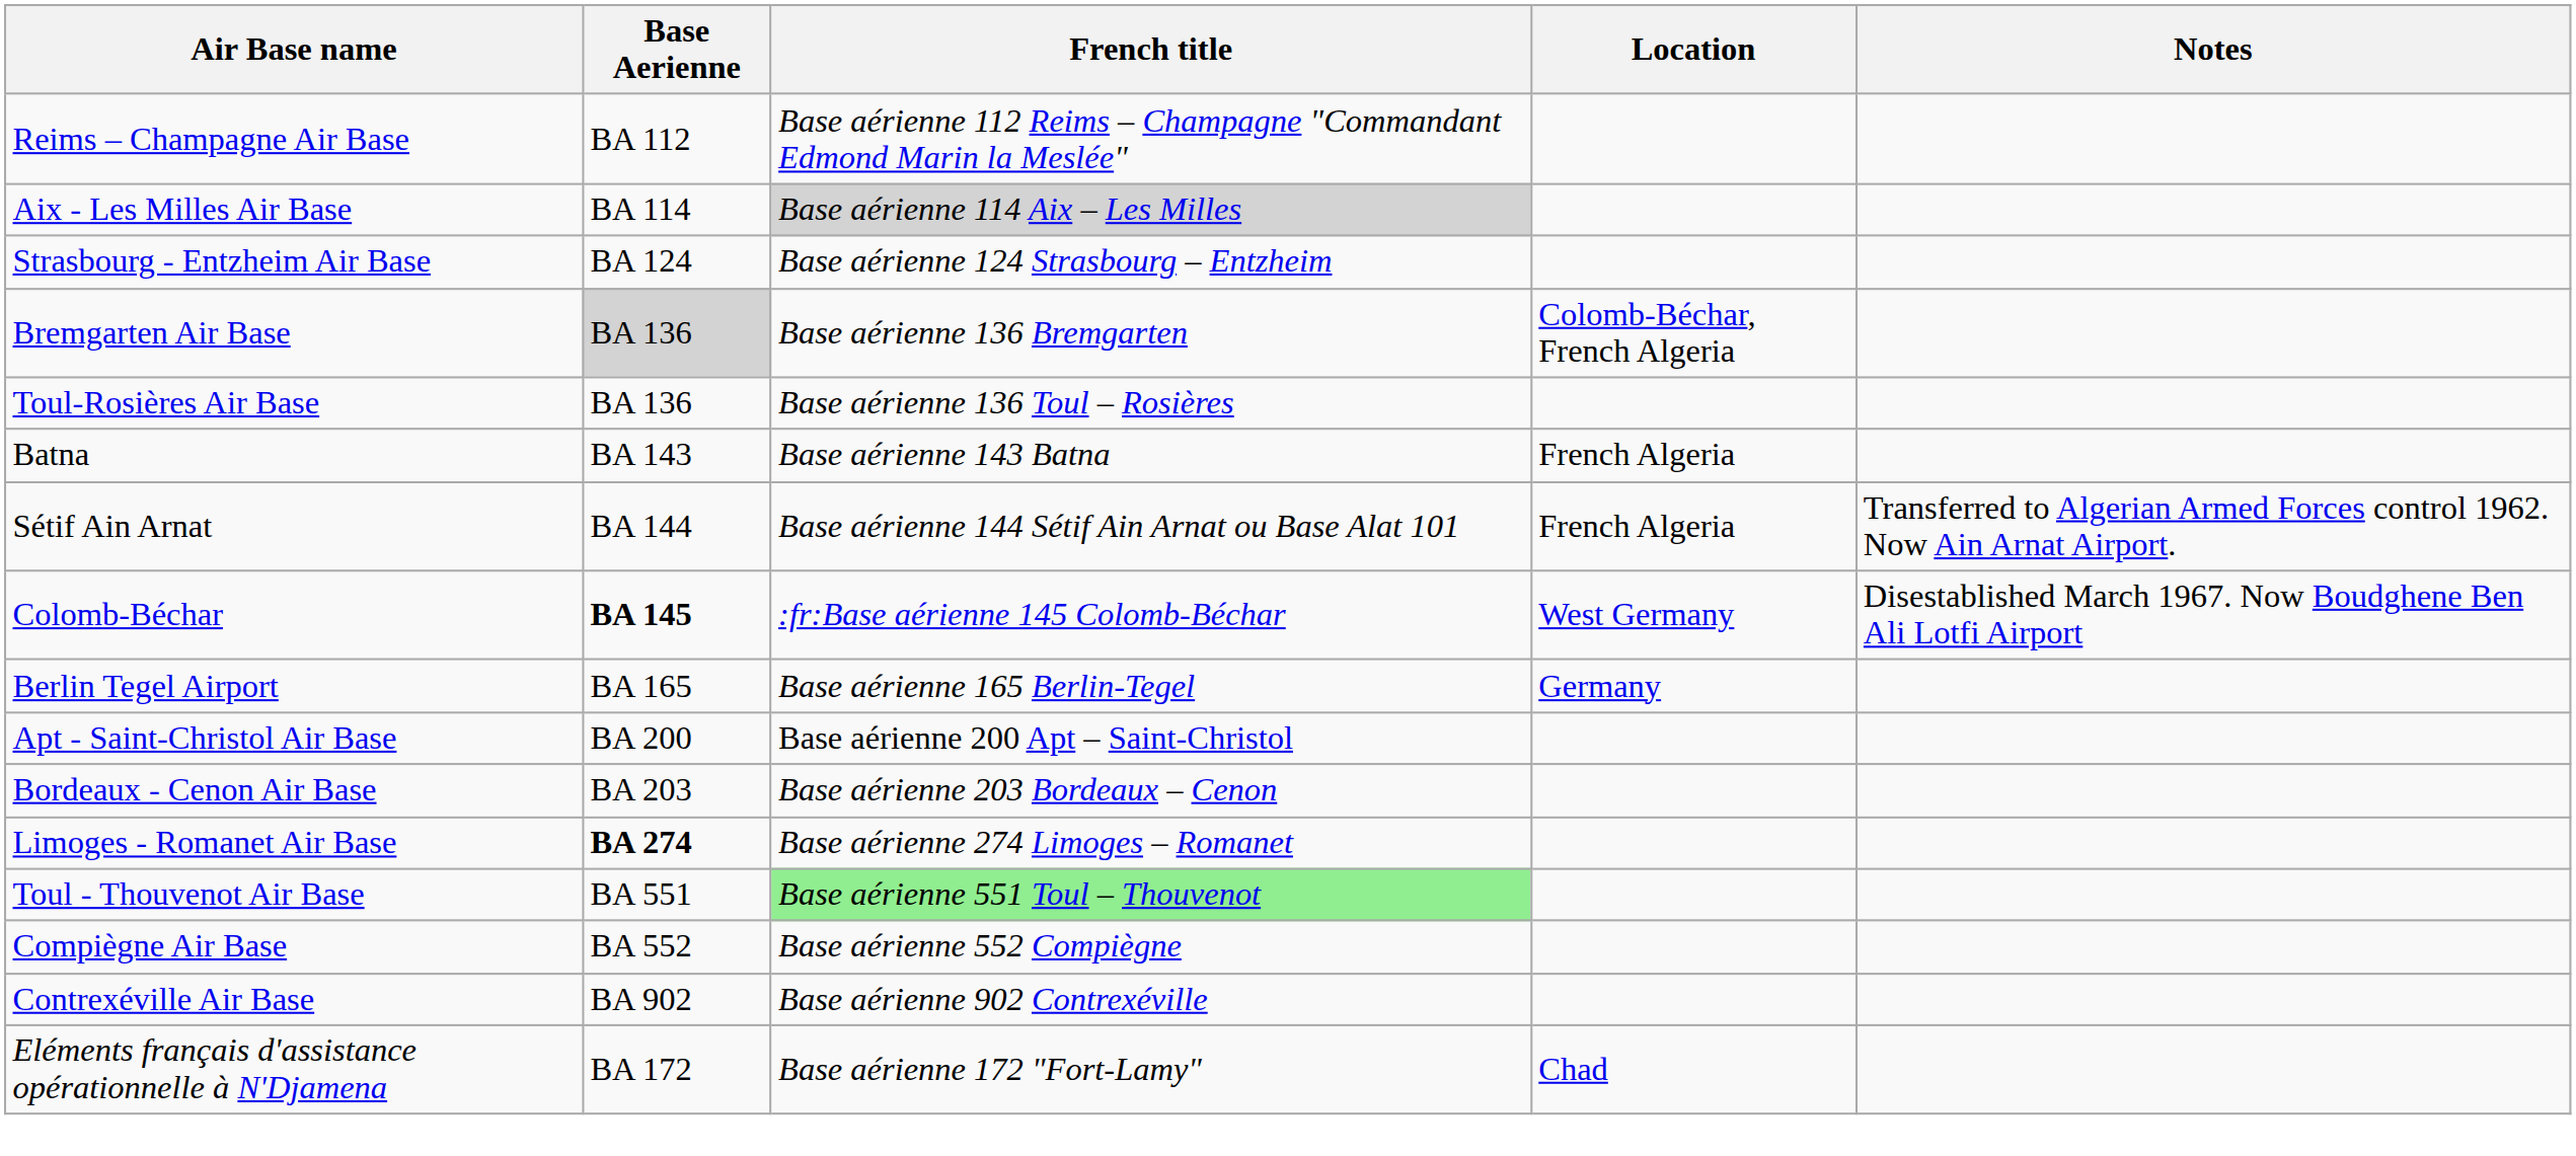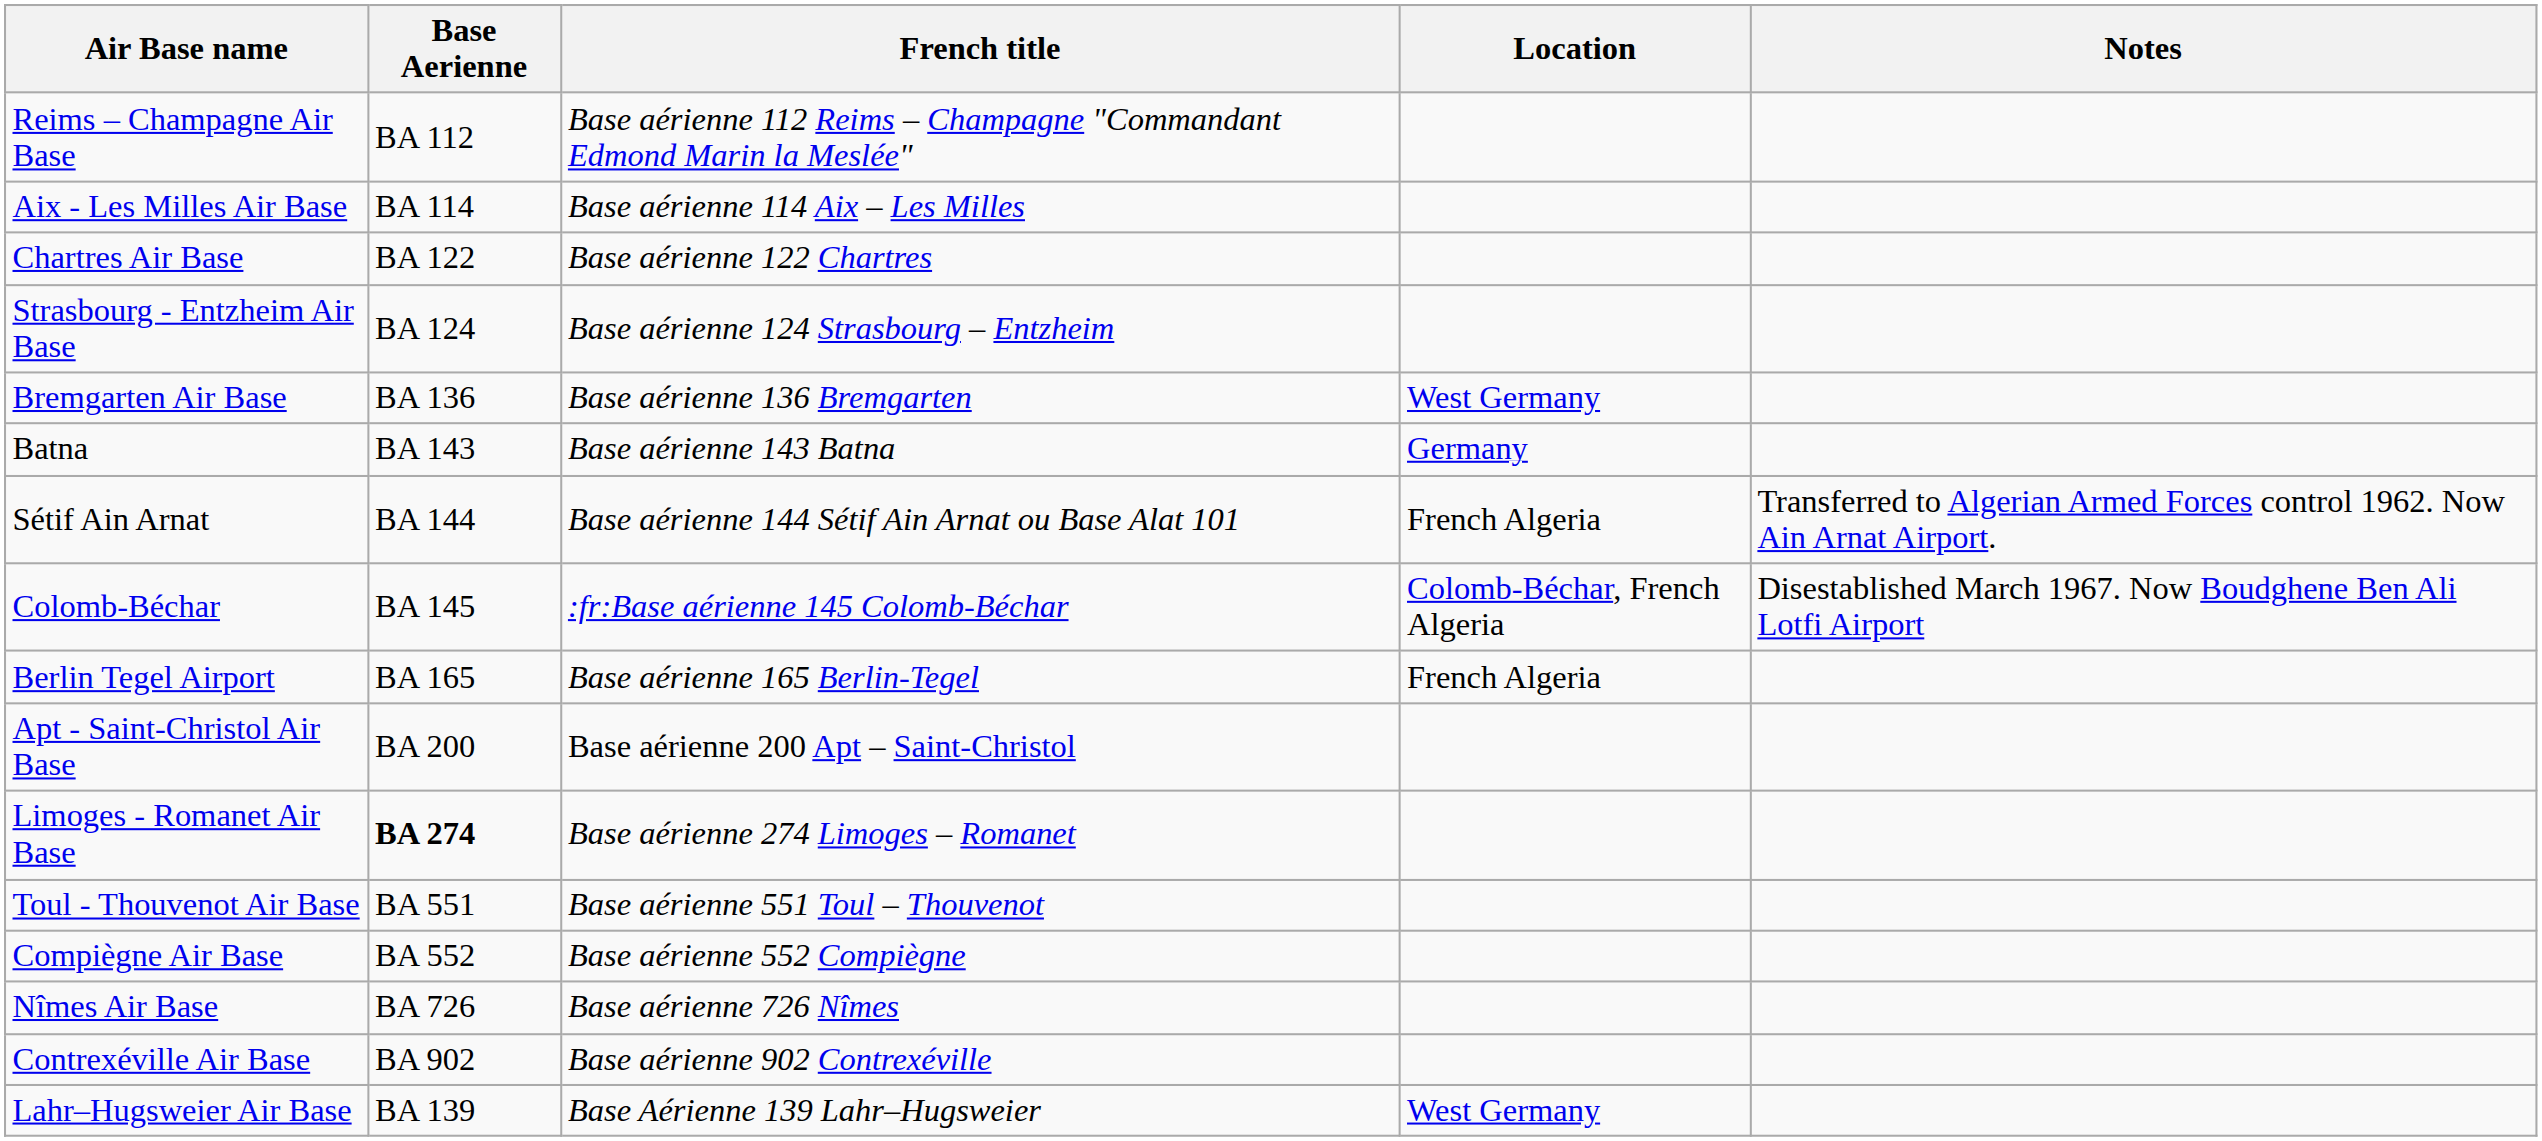Aix - Les Milles Air Base | French title: lightgrey background -> no background
+ row: Chartres Air Base | BA 122 | Base aérienne 122 Chartres
Bremgarten Air Base | Base Aerienne: lightgrey background -> no background
Bremgarten Air Base | Location: Colomb-Béchar, French Algeria -> West Germany
- row: Toul-Rosières Air Base | BA 136 | Base aérienne 136 Toul – Rosières
Batna | Location: French Algeria -> Germany
Colomb-Béchar | Base Aerienne: bold -> normal
Colomb-Béchar | Location: West Germany -> Colomb-Béchar, French Algeria
Berlin Tegel Airport | Location: Germany -> French Algeria
- row: Bordeaux - Cenon Air Base | BA 203 | Base aérienne 203 Bordeaux – Cenon
Toul - Thouvenot Air Base | French title: lightgreen background -> no background
+ row: Nîmes Air Base | BA 726 | Base aérienne 726 Nîmes
+ row: Lahr–Hugsweier Air Base | BA 139 | Base Aérienne 139 Lahr–Hugsweier | West Germany
- row: Eléments français d'assistance opérationnelle à N'Djamena | BA 172 | Base aérienne 172 "Fort-Lamy" | Chad
